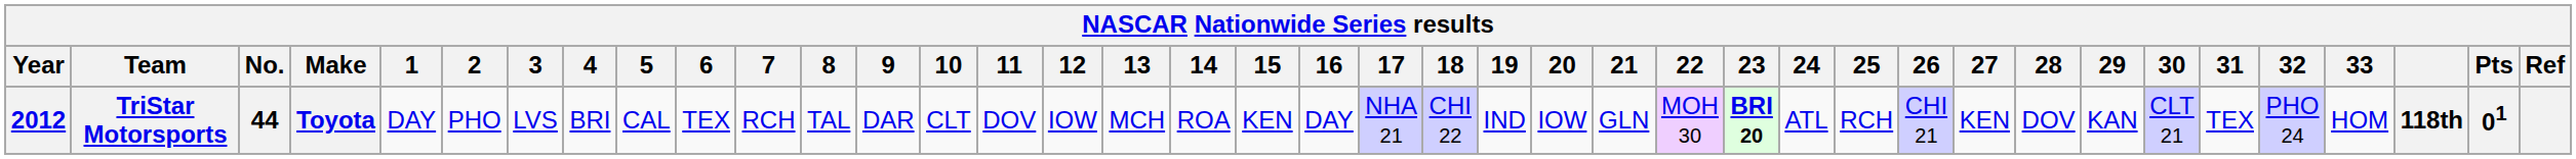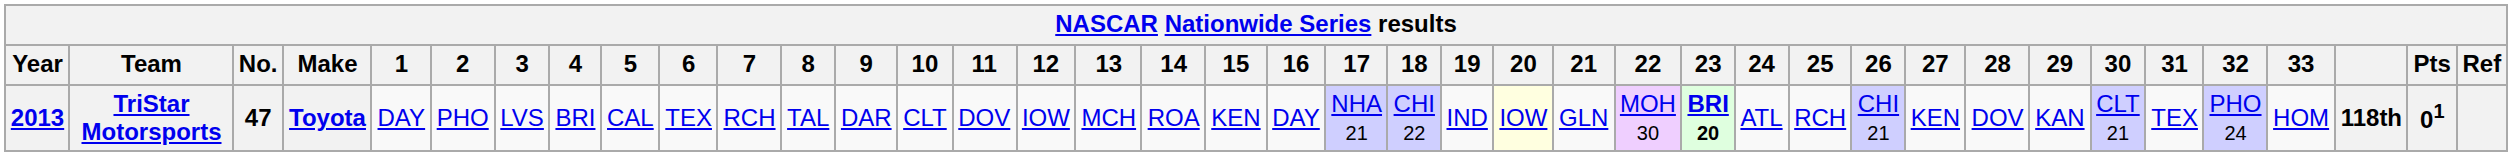TriStar Motorsports | Year: 2012 -> 2013
TriStar Motorsports | No.: 44 -> 47
TriStar Motorsports | 20: no background -> lightyellow background
